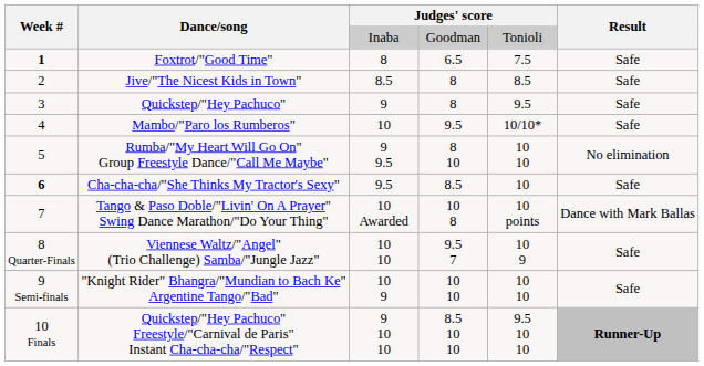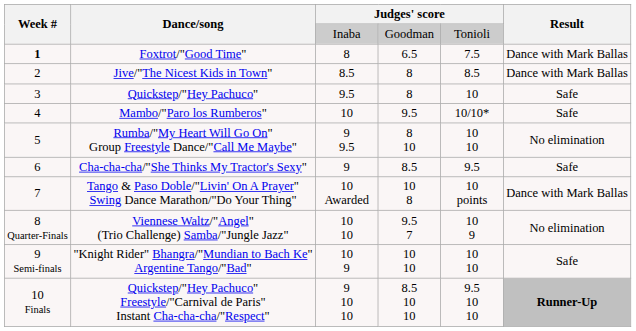Foxtrot/"Good Time" | Result: Safe -> Dance with Mark Ballas
Jive/"The Nicest Kids in Town" | Result: Safe -> Dance with Mark Ballas
Quickstep/"Hey Pachuco" | column 3: 9 -> 9.5
Quickstep/"Hey Pachuco" | column 5: 9.5 -> 10
Cha-cha-cha/"She Thinks My Tractor's Sexy" | Week #: bold -> normal
Cha-cha-cha/"She Thinks My Tractor's Sexy" | column 3: 9.5 -> 9
Cha-cha-cha/"She Thinks My Tractor's Sexy" | column 5: 10 -> 9.5
Viennese Waltz/"Angel" (Trio Challenge) Samba/"Jungle Jazz" | Result: Safe -> No elimination
